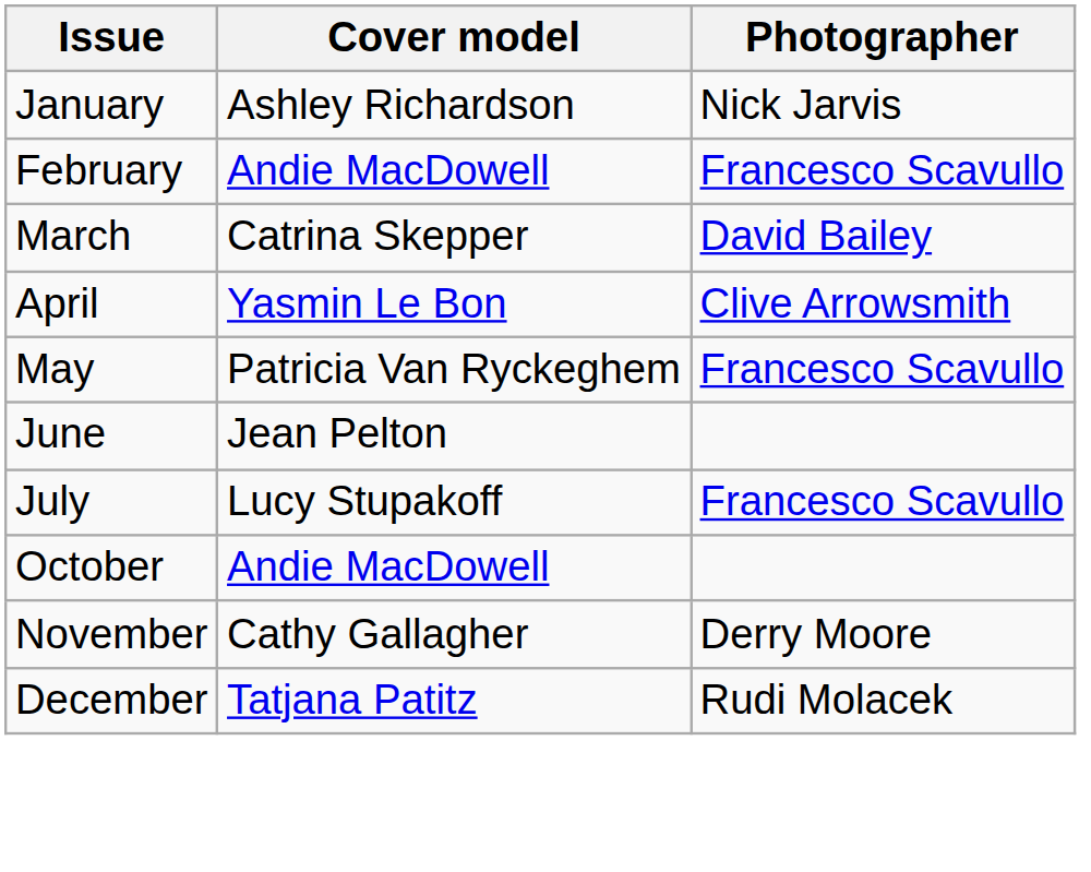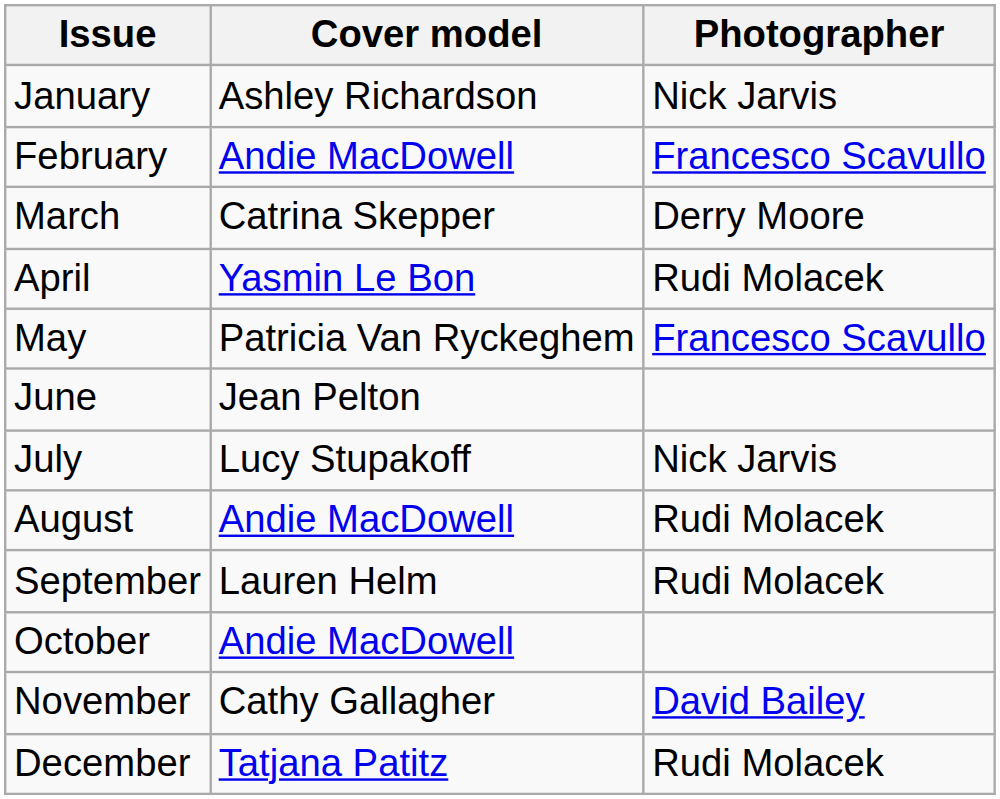March | Photographer: David Bailey -> Derry Moore
April | Photographer: Clive Arrowsmith -> Rudi Molacek
July | Photographer: Francesco Scavullo -> Nick Jarvis
+ row: August | Andie MacDowell | Rudi Molacek
+ row: September | Lauren Helm | Rudi Molacek
November | Photographer: Derry Moore -> David Bailey
